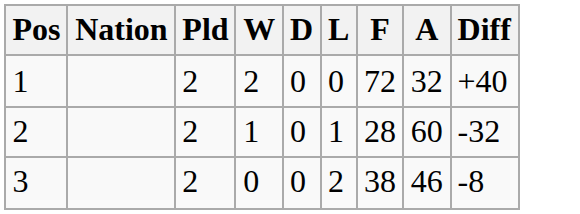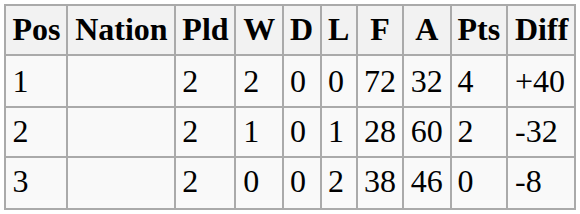+ column: Pts | 4 | 2 | 0
